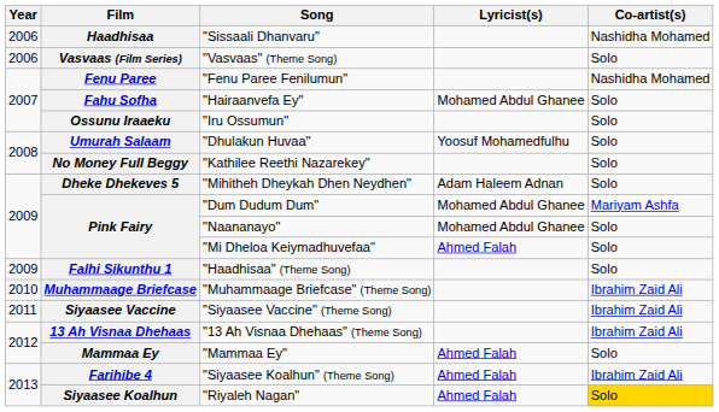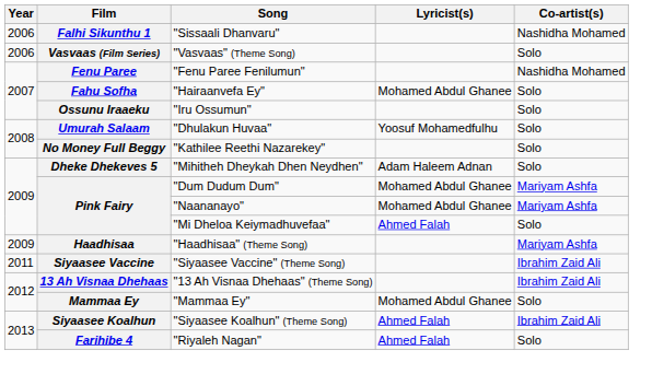"Sissaali Dhanvaru" | Film: Haadhisaa -> Falhi Sikunthu 1
"Naananayo" | Co-artist(s): Solo -> Mariyam Ashfa
"Haadhisaa" (Theme Song) | Film: Falhi Sikunthu 1 -> Haadhisaa
"Haadhisaa" (Theme Song) | Co-artist(s): Solo -> Mariyam Ashfa
- row: 2010 | Muhammaage Briefcase | "Muhammaage Briefcase" (Theme Song) | Ibrahim Zaid Ali
"Mammaa Ey" | Lyricist(s): Ahmed Falah -> Mohamed Abdul Ghanee
"Siyaasee Koalhun" (Theme Song) | Film: Farihibe 4 -> Siyaasee Koalhun
"Riyaleh Nagan" | Film: Siyaasee Koalhun -> Farihibe 4
"Riyaleh Nagan" | Co-artist(s): gold background -> no background
